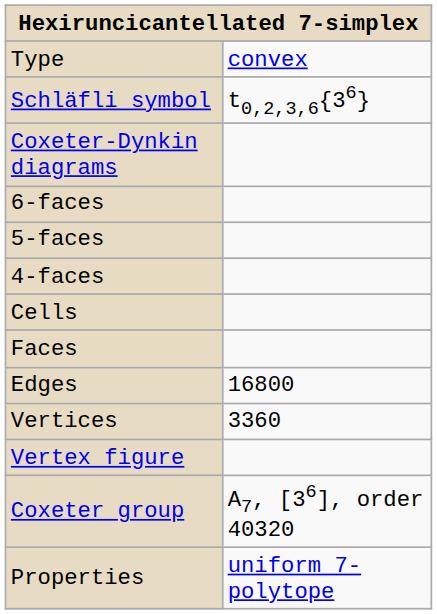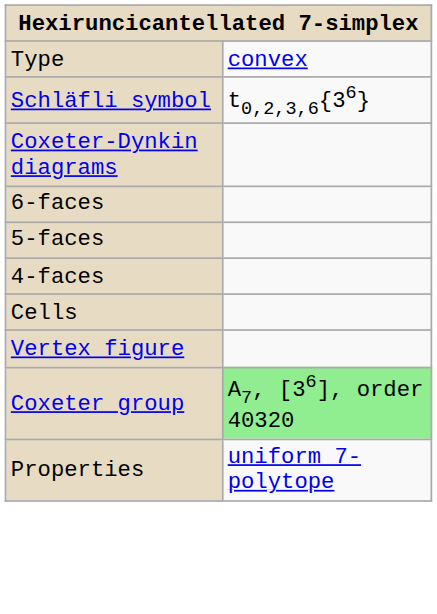- row: Faces
- row: Edges | 16800
- row: Vertices | 3360
Coxeter group | column 2: no background -> lightgreen background
